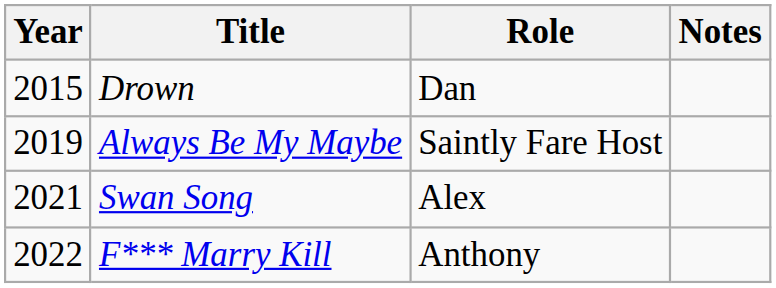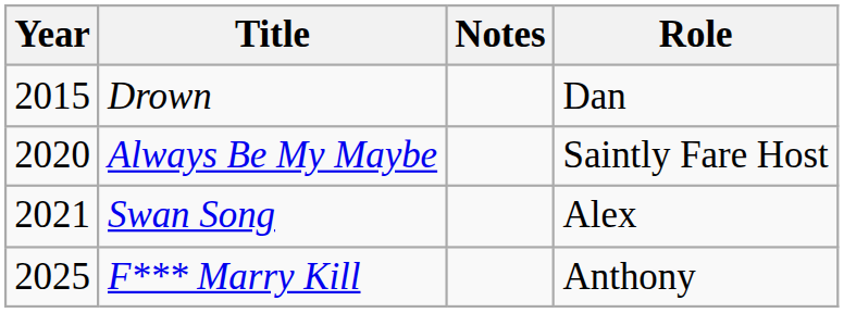columns swapped: Role <-> Notes
Always Be My Maybe | Year: 2019 -> 2020
F*** Marry Kill | Year: 2022 -> 2025
